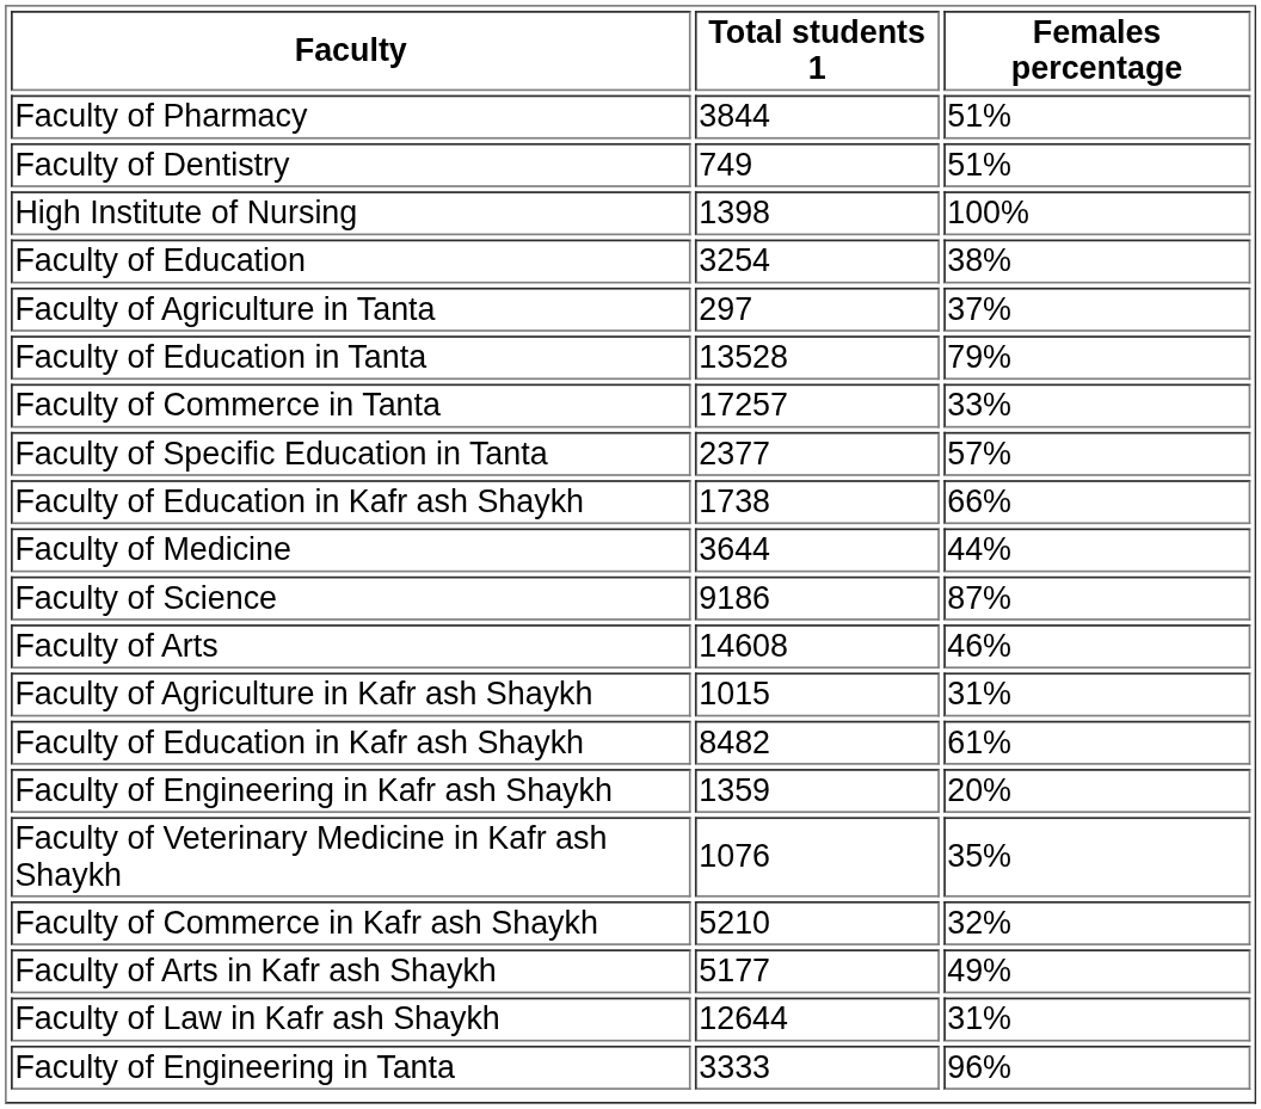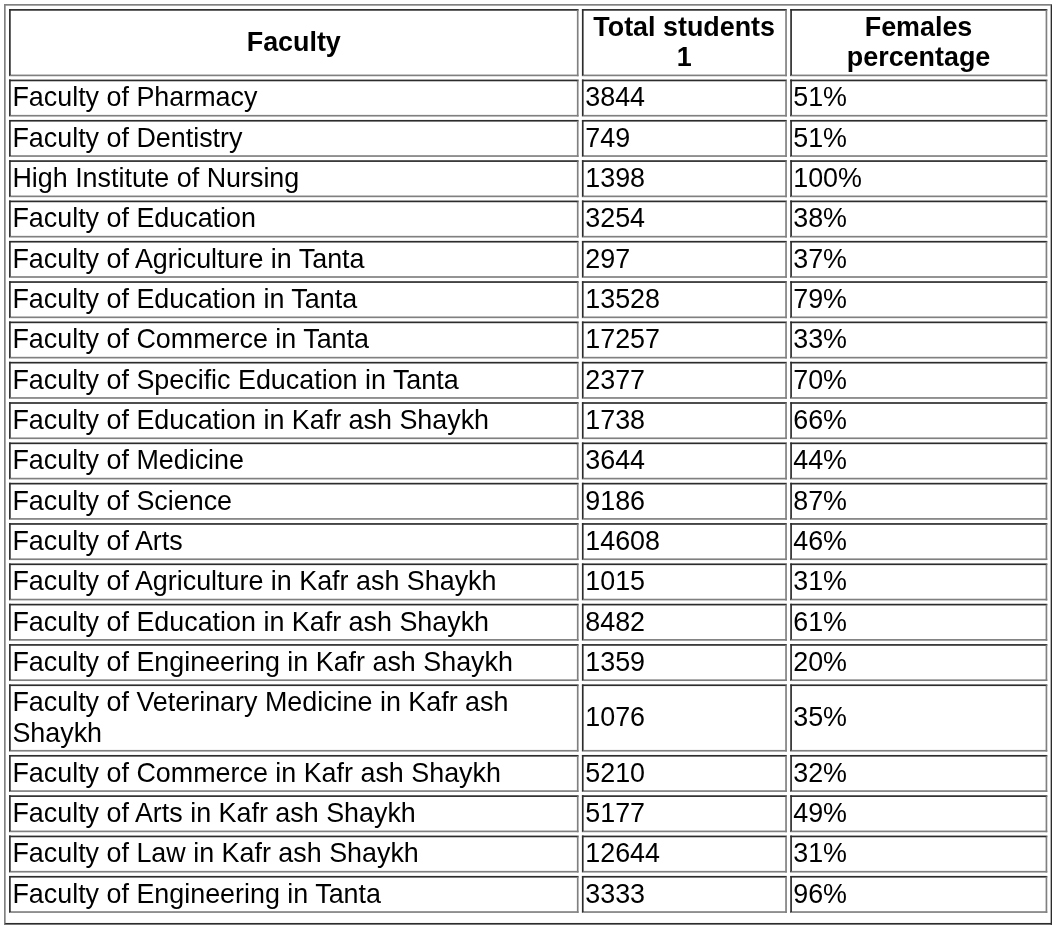Faculty of Specific Education in Tanta | Females percentage: 57% -> 70%
